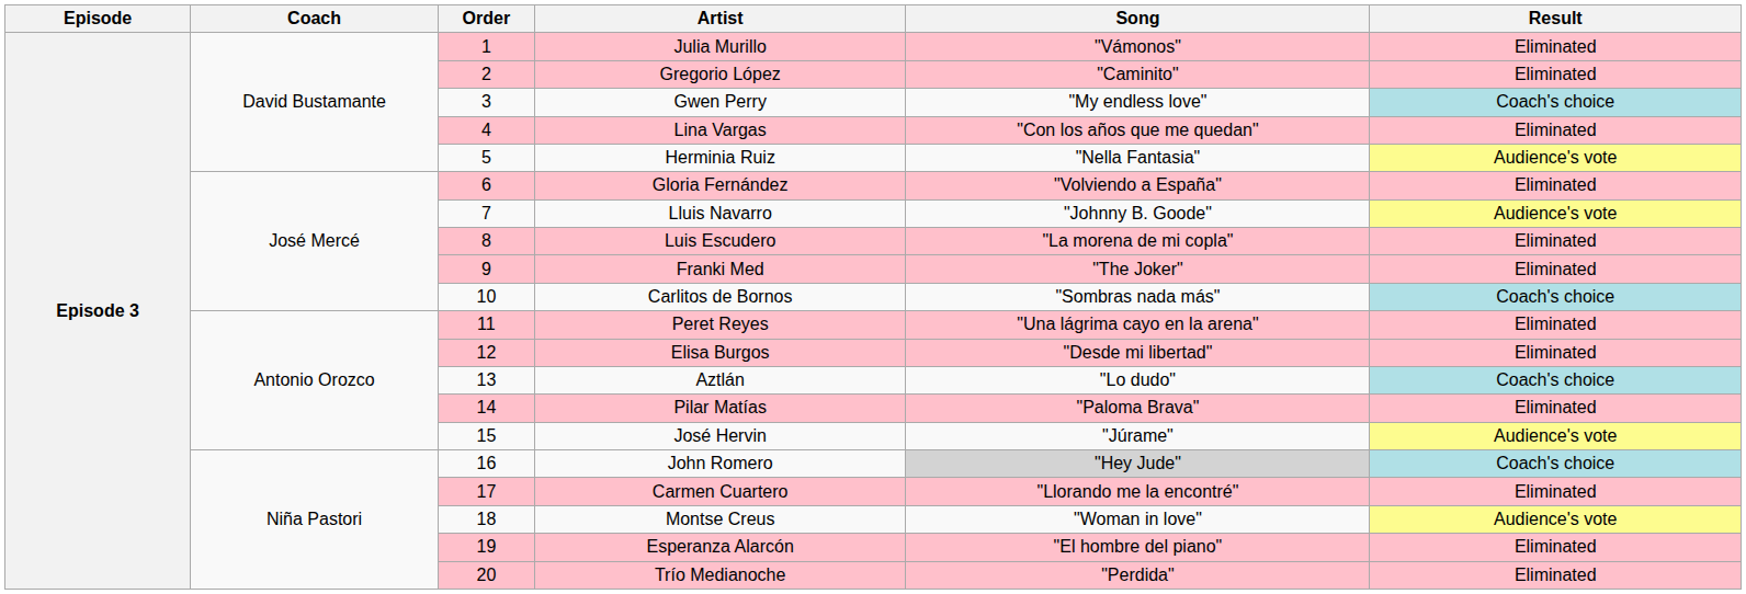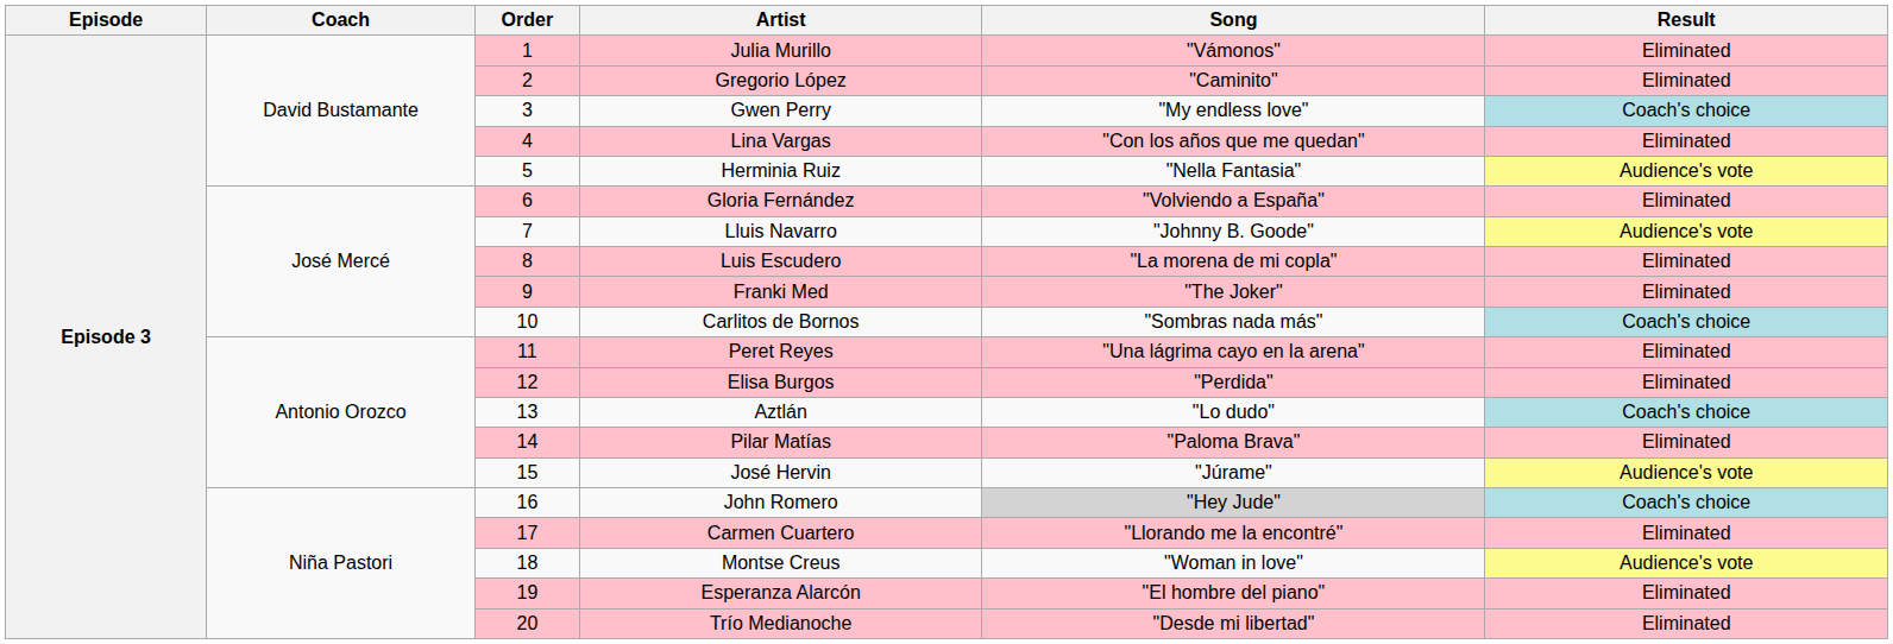Elisa Burgos | Song: "Desde mi libertad" -> "Perdida"
Trío Medianoche | Song: "Perdida" -> "Desde mi libertad"
